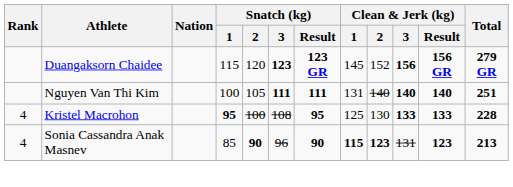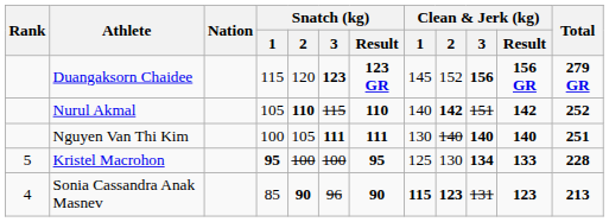+ row: Nurul Akmal | 105 | 110 | 115 | 110 | 140 | 142 | 151 | 142 | 252
Nguyen Van Thi Kim | Clean & Jerk (kg) / 1: 131 -> 130
Kristel Macrohon | Rank: 4 -> 5
Kristel Macrohon | Snatch (kg) / 3: 108 -> 100
Kristel Macrohon | Clean & Jerk (kg) / 3: 133 -> 134
